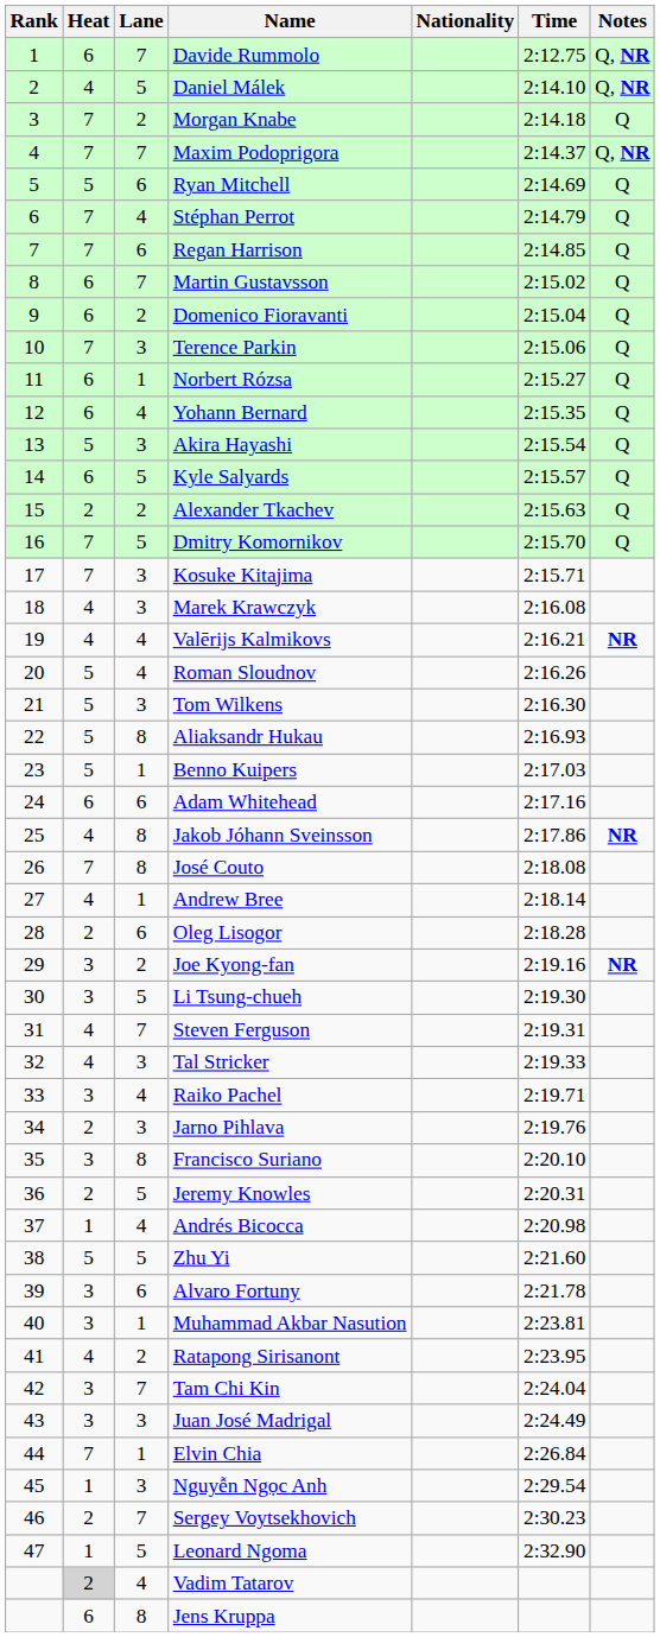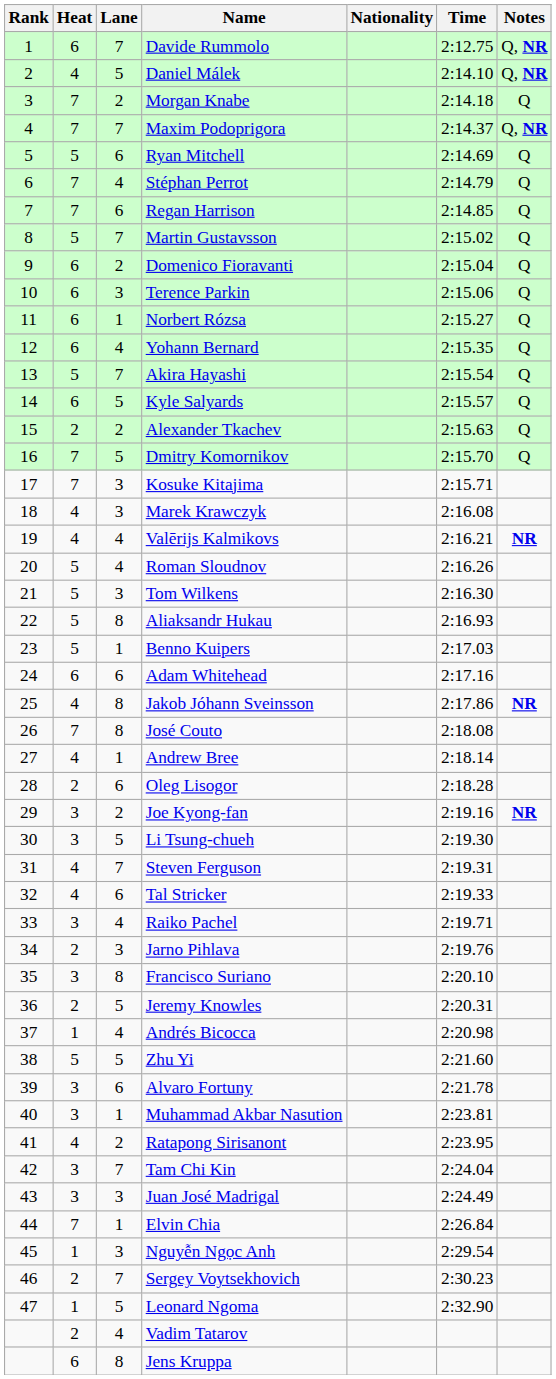Martin Gustavsson | Heat: 6 -> 5
Terence Parkin | Heat: 7 -> 6
Akira Hayashi | Lane: 3 -> 7
Tal Stricker | Lane: 3 -> 6
Vadim Tatarov | Heat: lightgrey background -> no background
